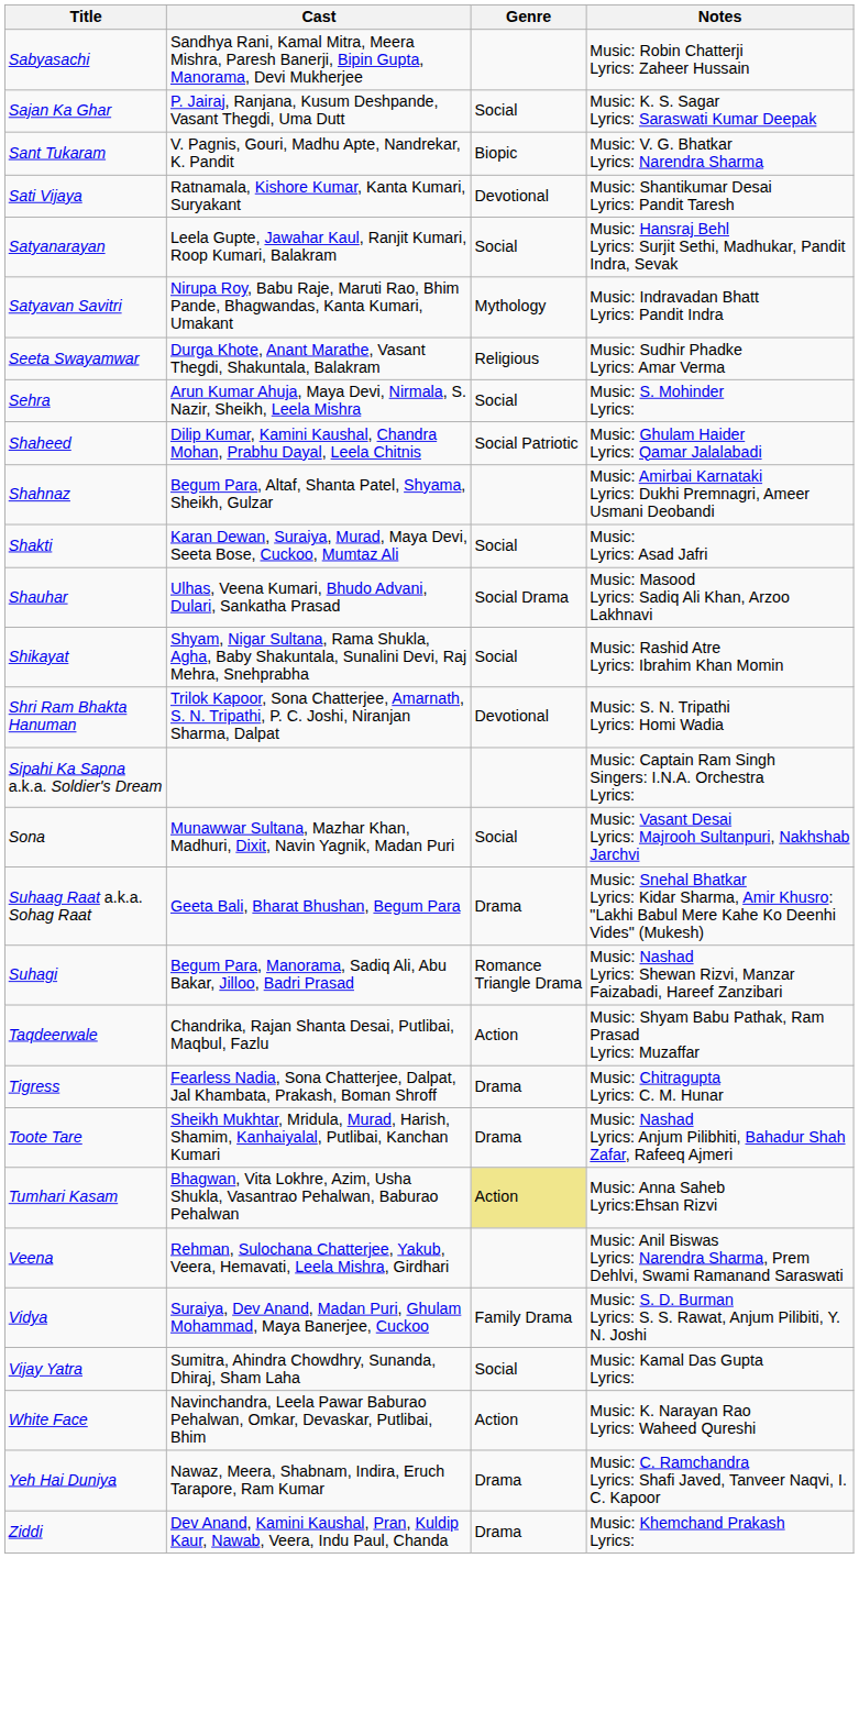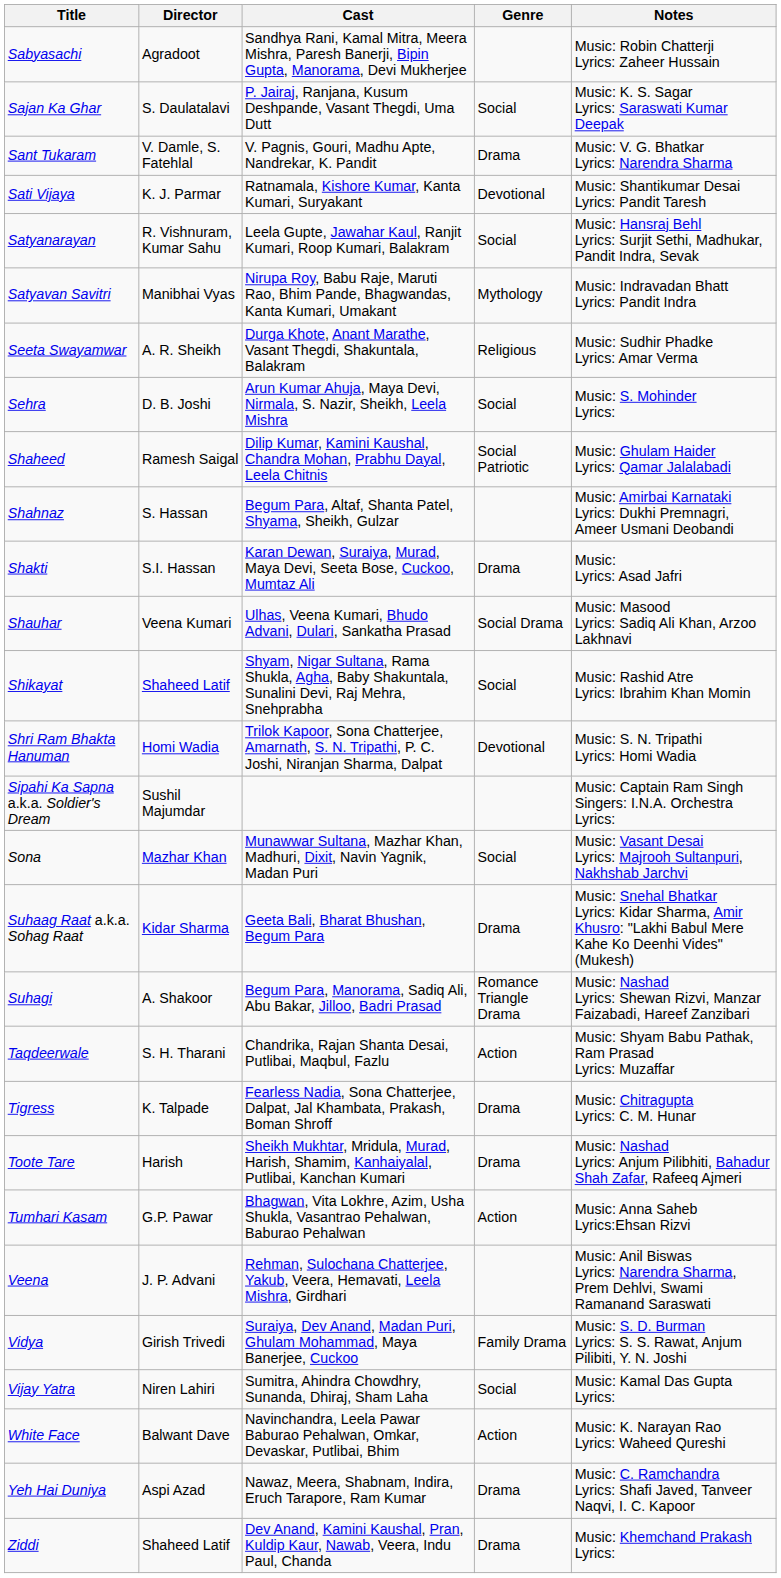+ column: Director | Agradoot | S. Daulatalavi | V. Damle, S. Fatehlal | K. J. Parmar | R. Vishnuram, Kumar Sahu | Manibhai Vyas | A. R. Sheikh | D. B. Joshi | Ramesh Saigal | S. Hassan | S.I. Hassan | Veena Kumari | Shaheed Latif | Homi Wadia | Sushil Majumdar | Mazhar Khan | Kidar Sharma | A. Shakoor | S. H. Tharani | K. Talpade | Harish | G.P. Pawar | J. P. Advani | Girish Trivedi | Niren Lahiri | Balwant Dave | Aspi Azad | Shaheed Latif
Sant Tukaram | Genre: Biopic -> Drama
Shakti | Genre: Social -> Drama
Tumhari Kasam | Genre: khaki background -> no background
